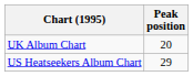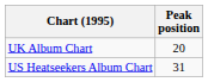US Heatseekers Album Chart | Peak position: 29 -> 31
